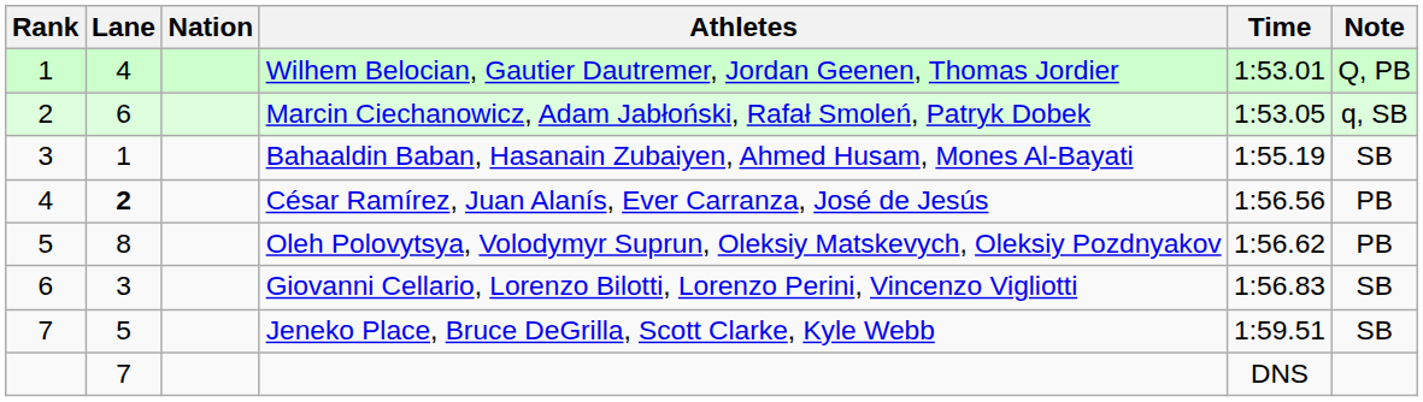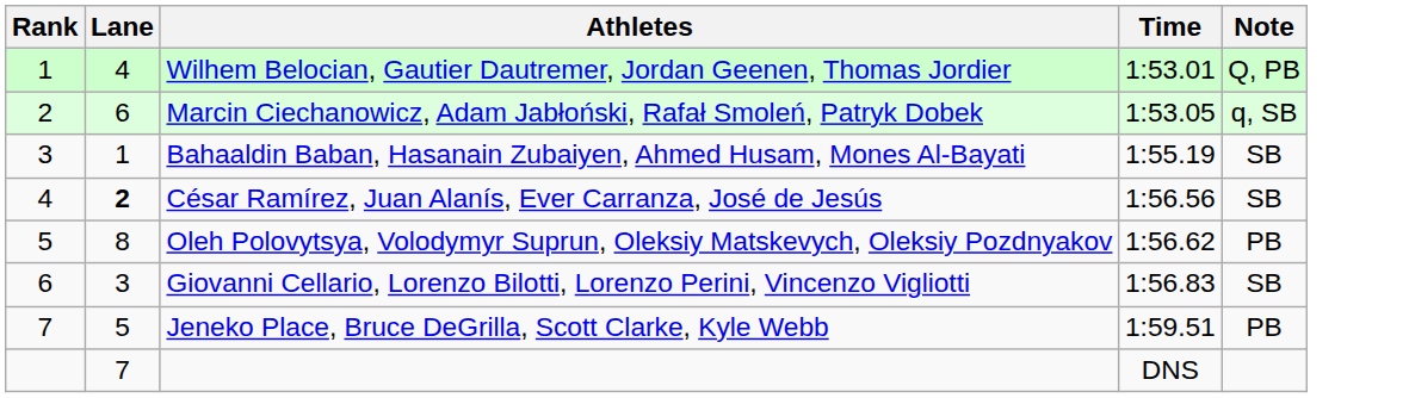- column: Nation
César Ramírez, Juan Alanís, Ever Carranza, José de Jesús | Note: PB -> SB
Jeneko Place, Bruce DeGrilla, Scott Clarke, Kyle Webb | Note: SB -> PB
